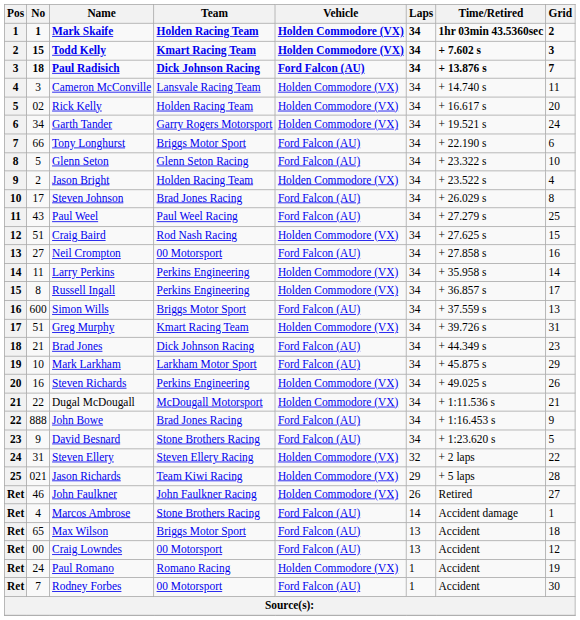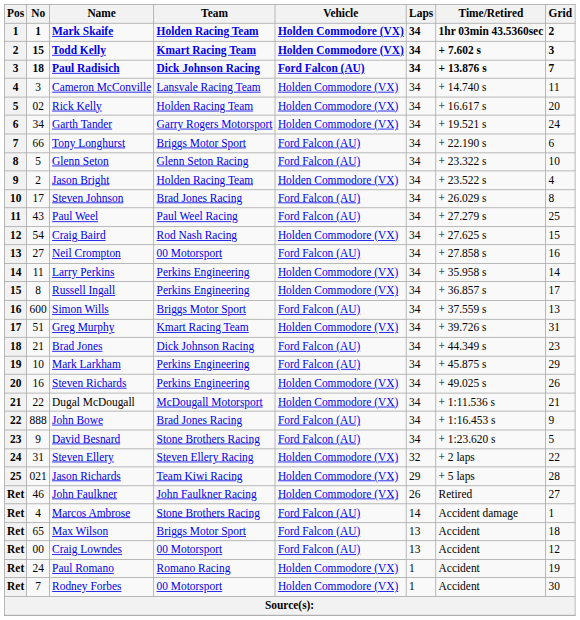Craig Baird | No: 51 -> 54
Mark Larkham | Team: Larkham Motor Sport -> Perkins Engineering
Rodney Forbes | Vehicle: Ford Falcon (AU) -> Holden Commodore (VX)
